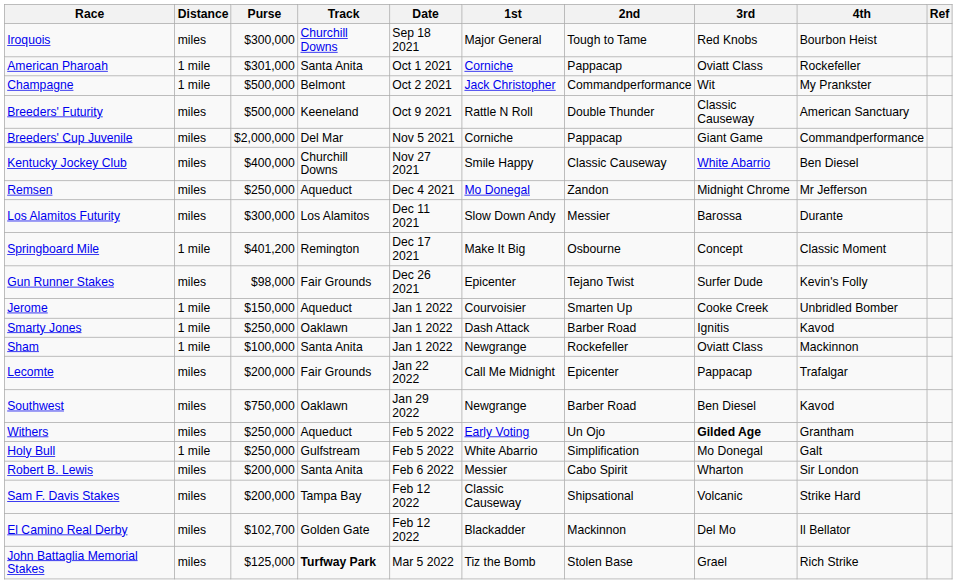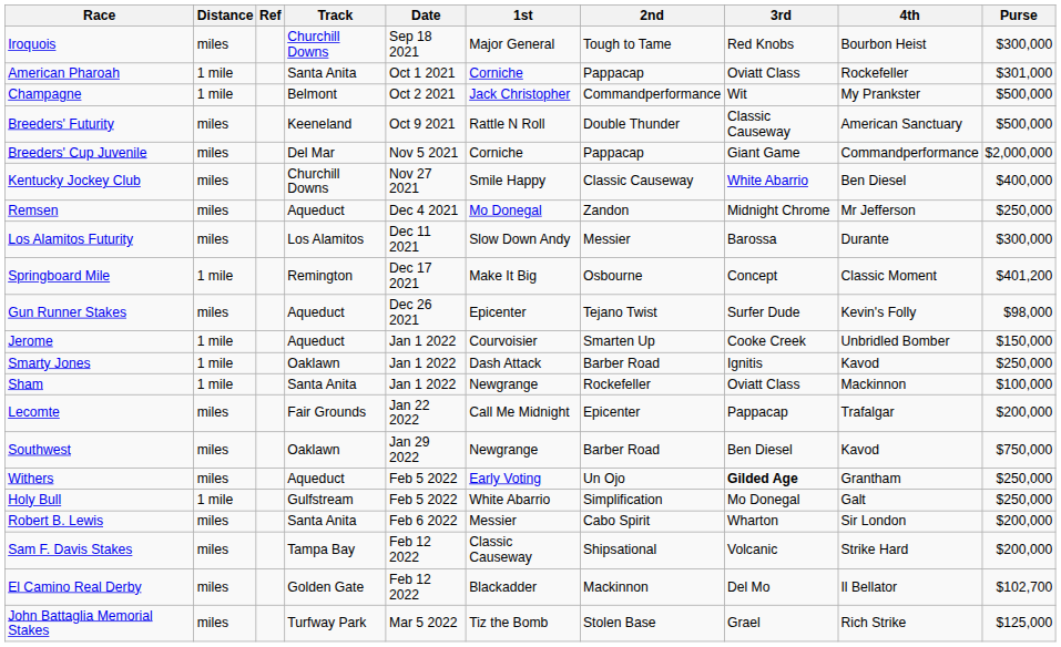columns swapped: Purse <-> Ref
Gun Runner Stakes | Track: Fair Grounds -> Aqueduct
John Battaglia Memorial Stakes | Track: bold -> normal
